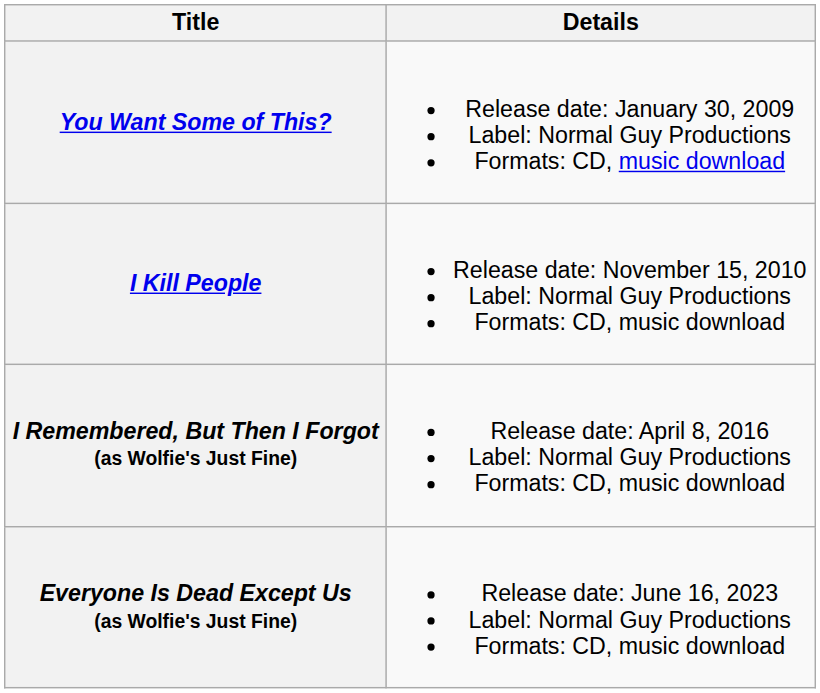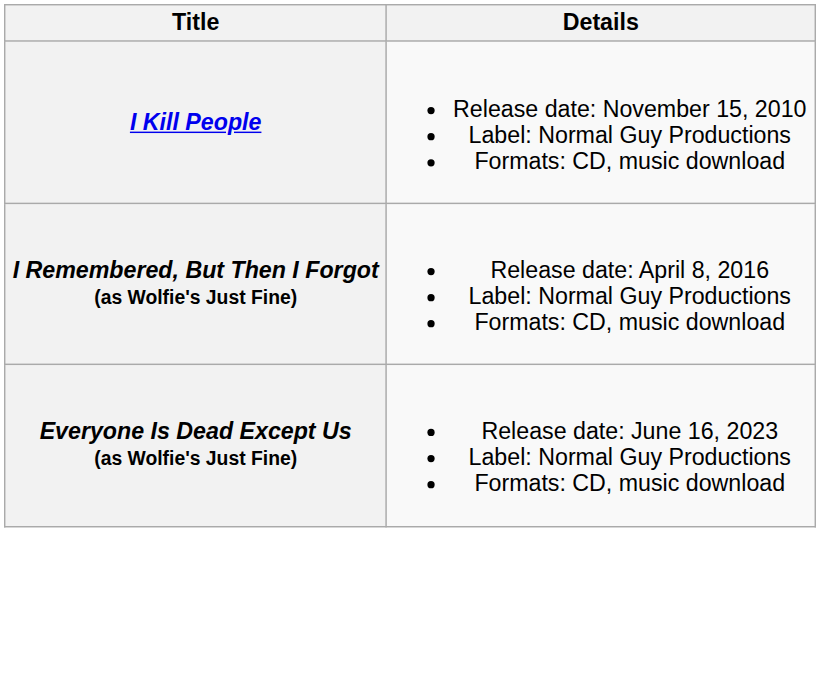- row: You Want Some of This? | Release date: January 30, 2009 Label: Normal Guy Productions Formats: CD, music download
